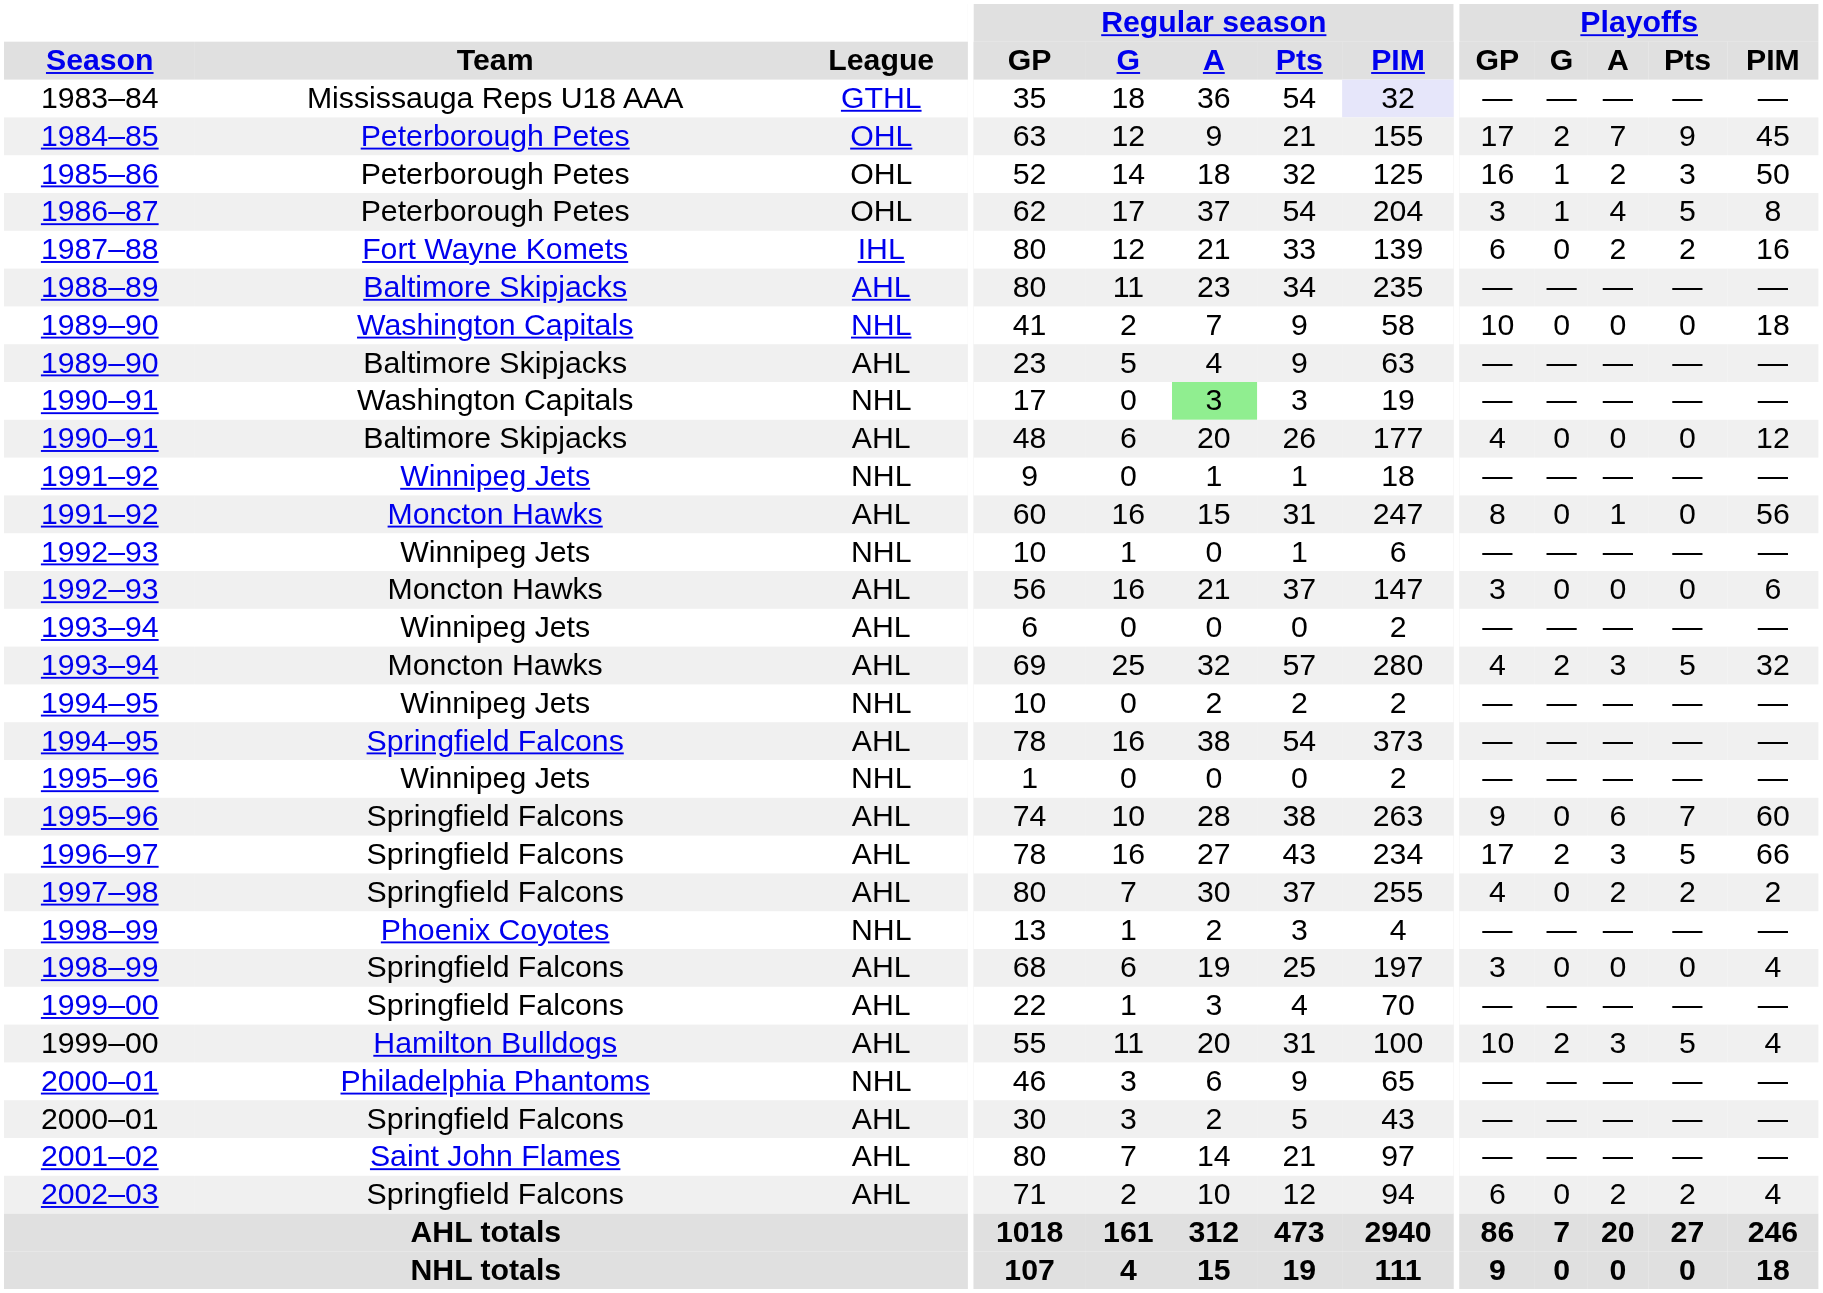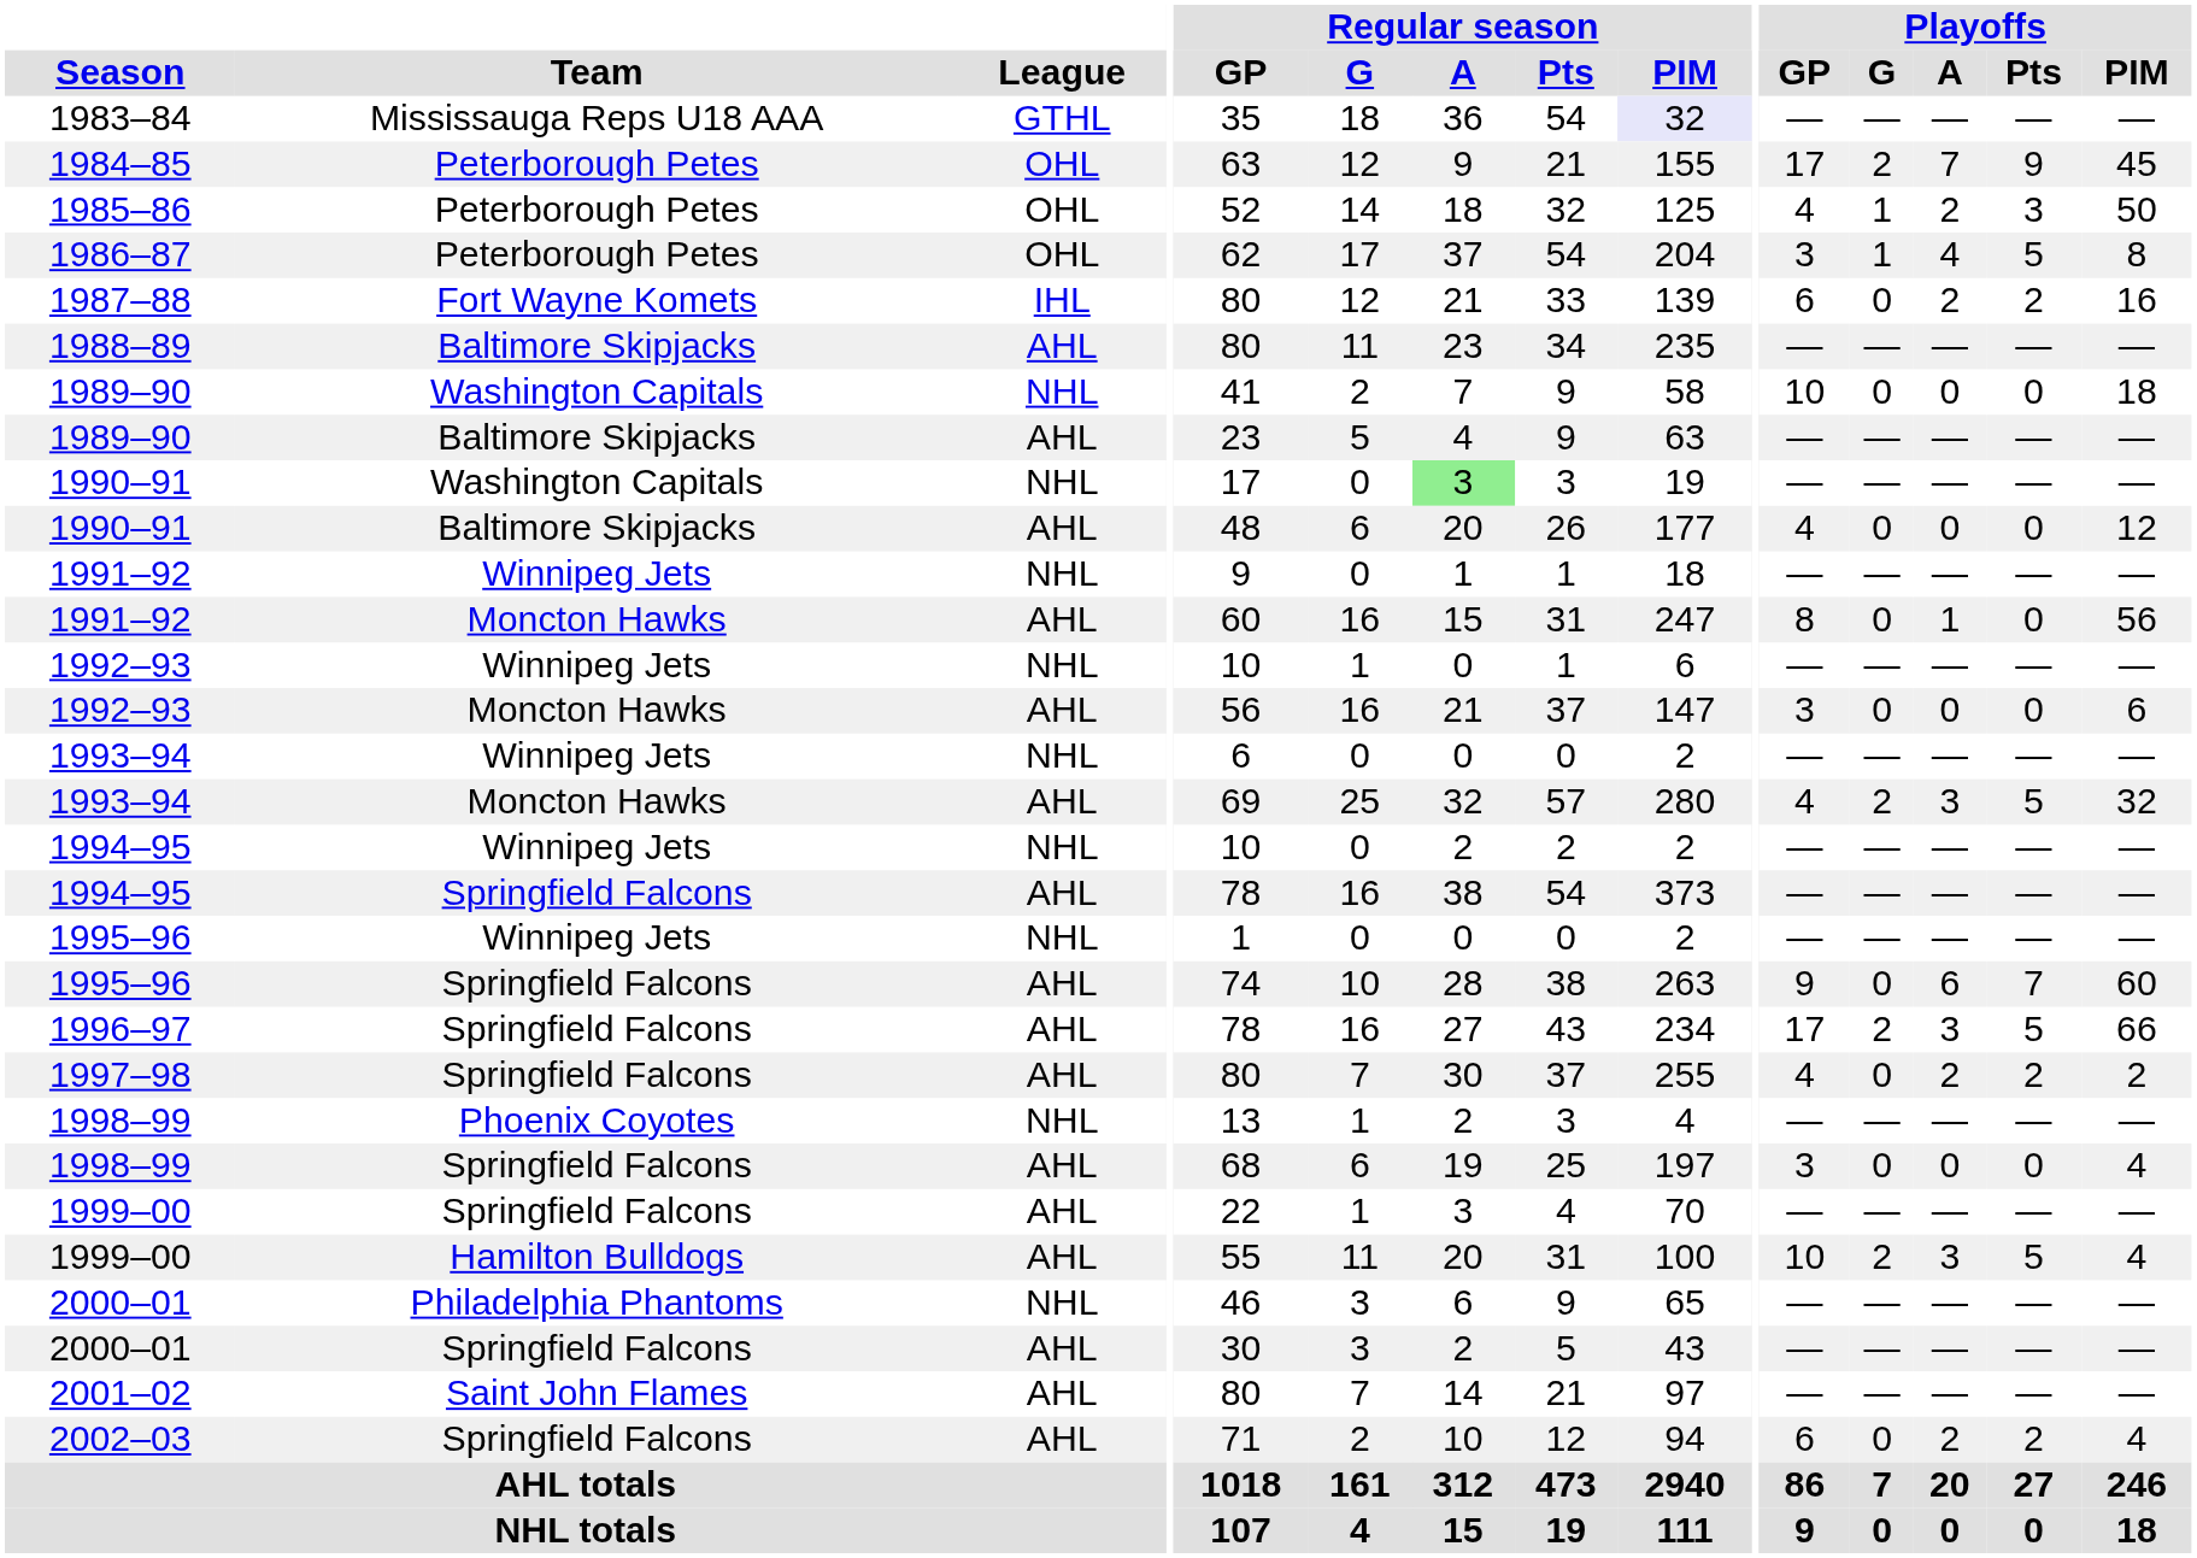1985–86 | Playoffs / GP: 16 -> 4
1993–94 / Winnipeg Jets | League: AHL -> NHL
